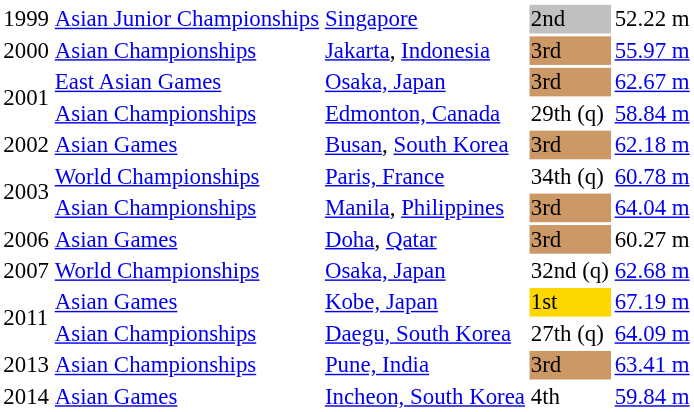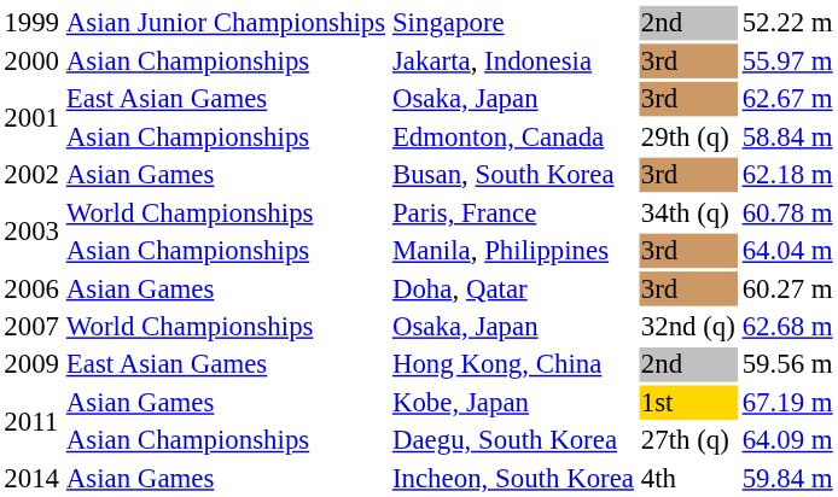+ row: 2009 | East Asian Games | Hong Kong, China | 2nd | 59.56 m
- row: 2013 | Asian Championships | Pune, India | 3rd | 63.41 m
